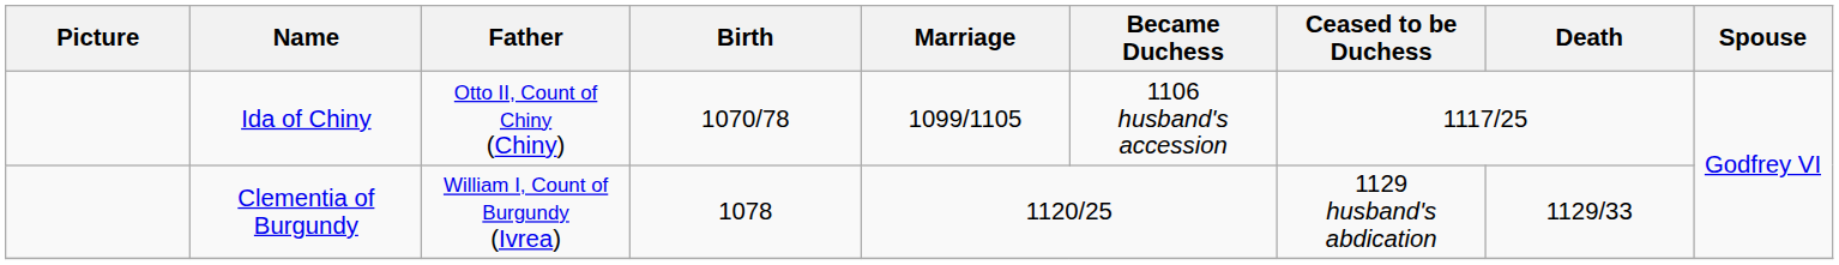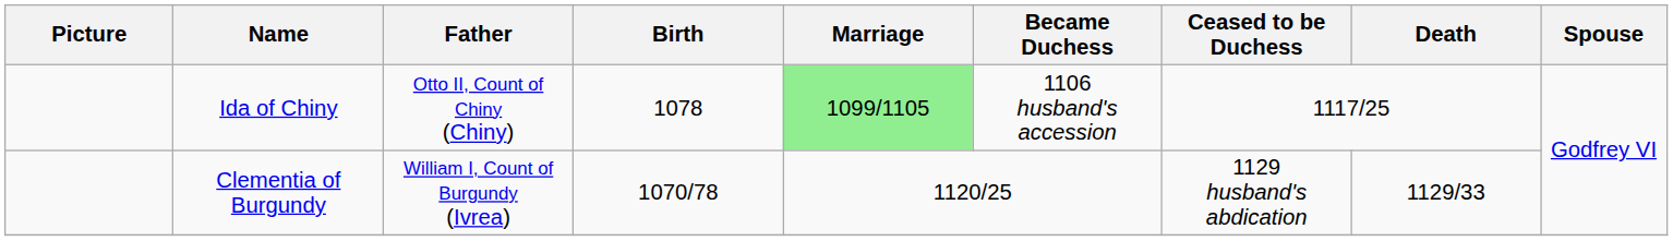Ida of Chiny | Birth: 1070/78 -> 1078
Ida of Chiny | Marriage: no background -> lightgreen background
Clementia of Burgundy | Birth: 1078 -> 1070/78
